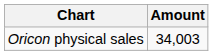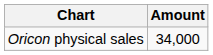Oricon physical sales | Amount: 34,003 -> 34,000
